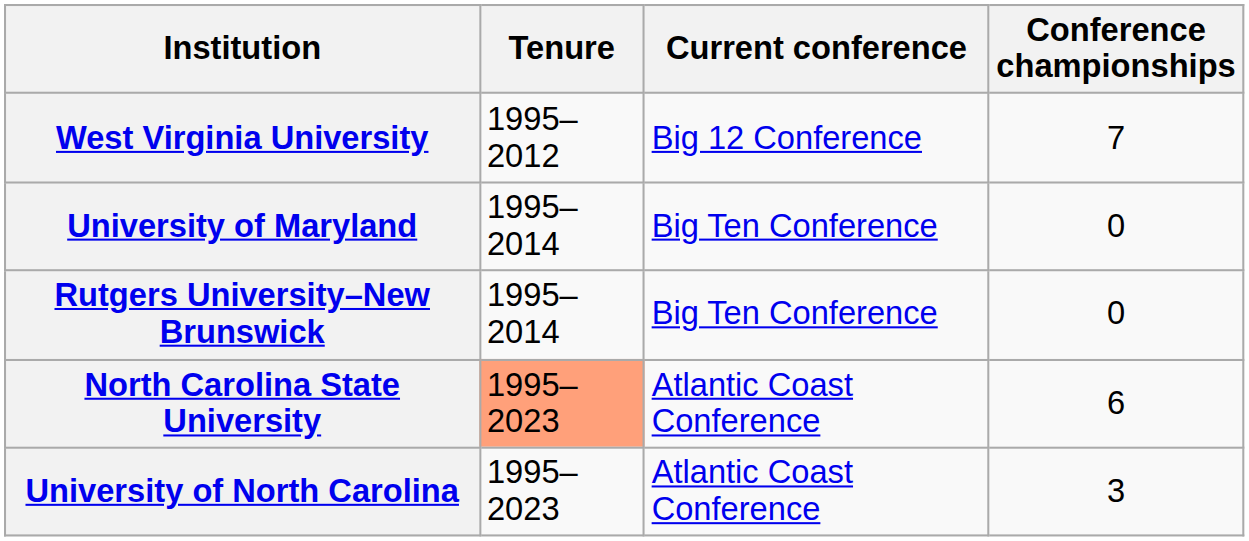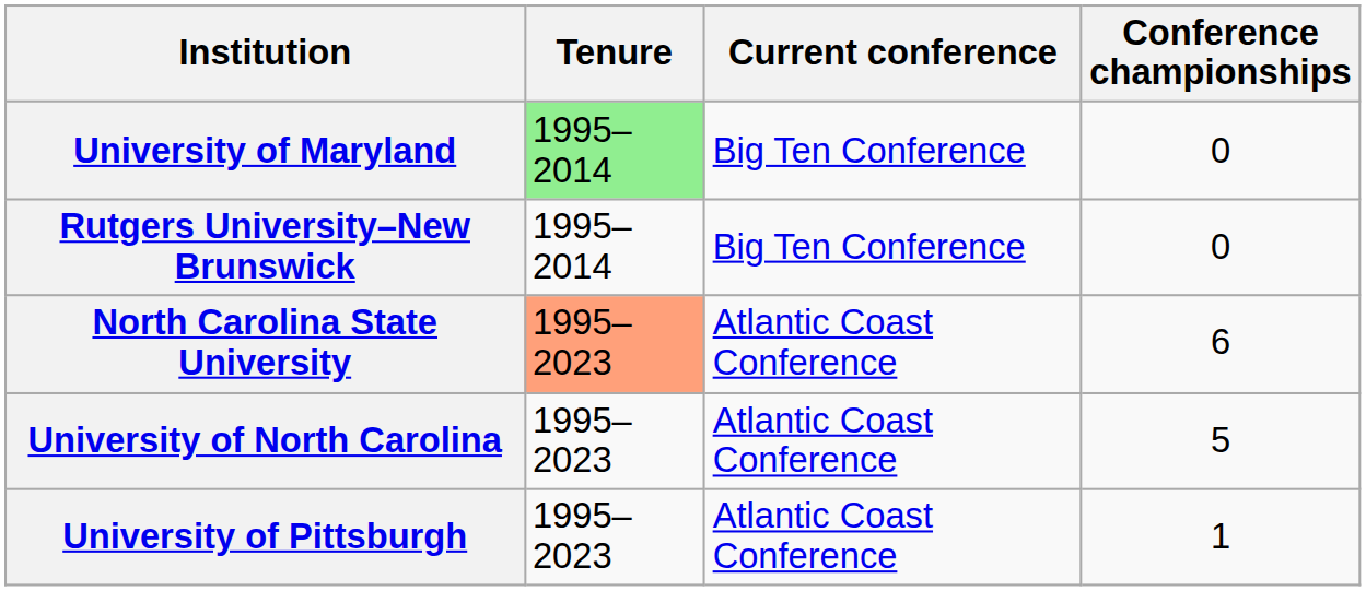- row: West Virginia University | 1995–2012 | Big 12 Conference | 7
University of Maryland | Tenure: no background -> lightgreen background
University of North Carolina | Conference championships: 3 -> 5
+ row: University of Pittsburgh | 1995–2023 | Atlantic Coast Conference | 1
